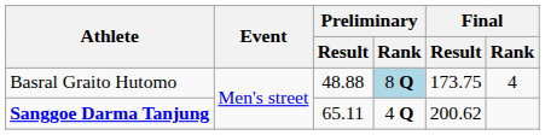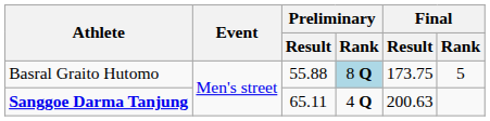Basral Graito Hutomo | Preliminary / Result: 48.88 -> 55.88
Basral Graito Hutomo | Final / Rank: 4 -> 5
Sanggoe Darma Tanjung | Final / Result: 200.62 -> 200.63
